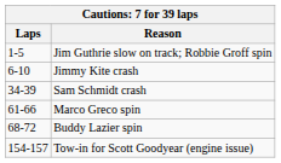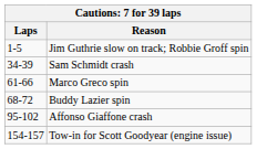- row: 6-10 | Jimmy Kite crash
+ row: 95-102 | Affonso Giaffone crash
